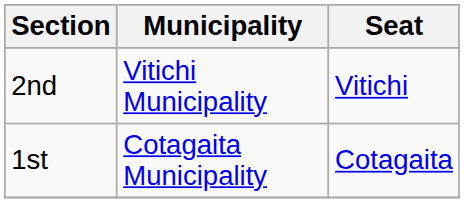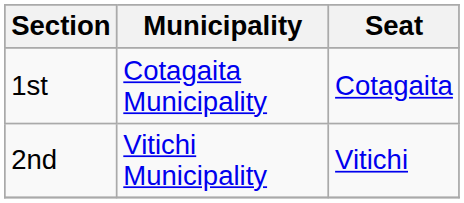rows swapped: 1st <-> 2nd
